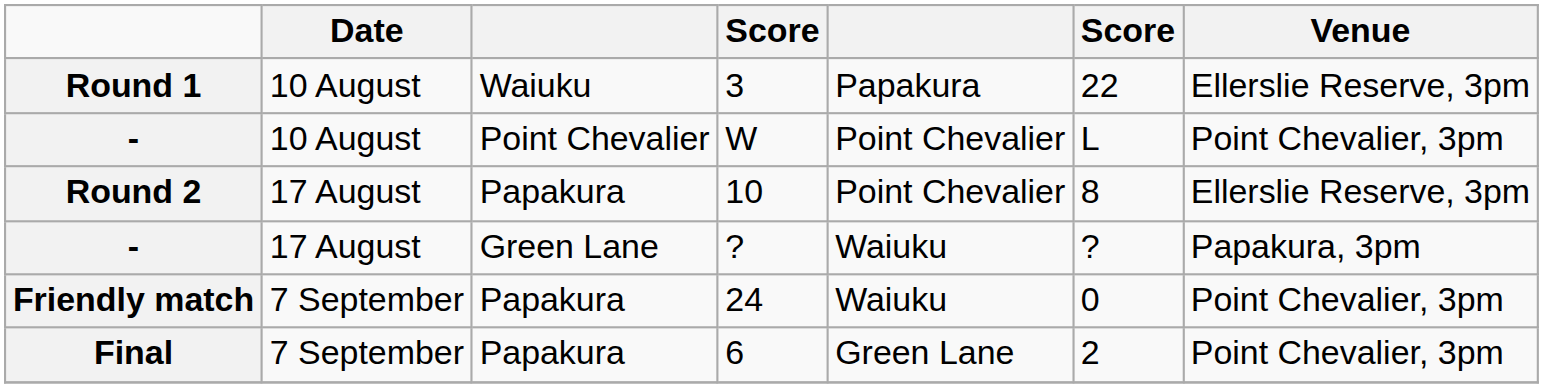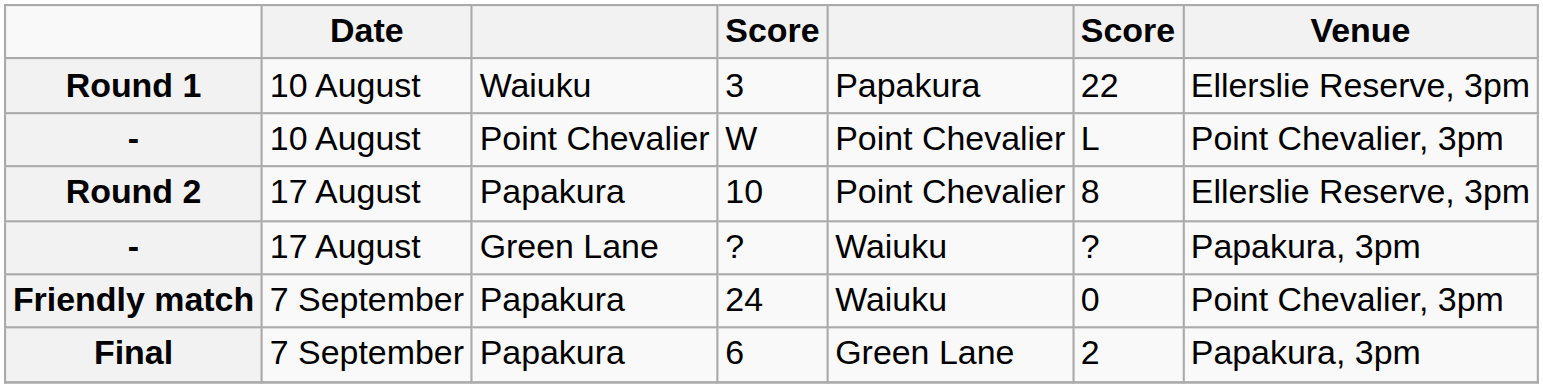6 | Venue: Point Chevalier, 3pm -> Papakura, 3pm
